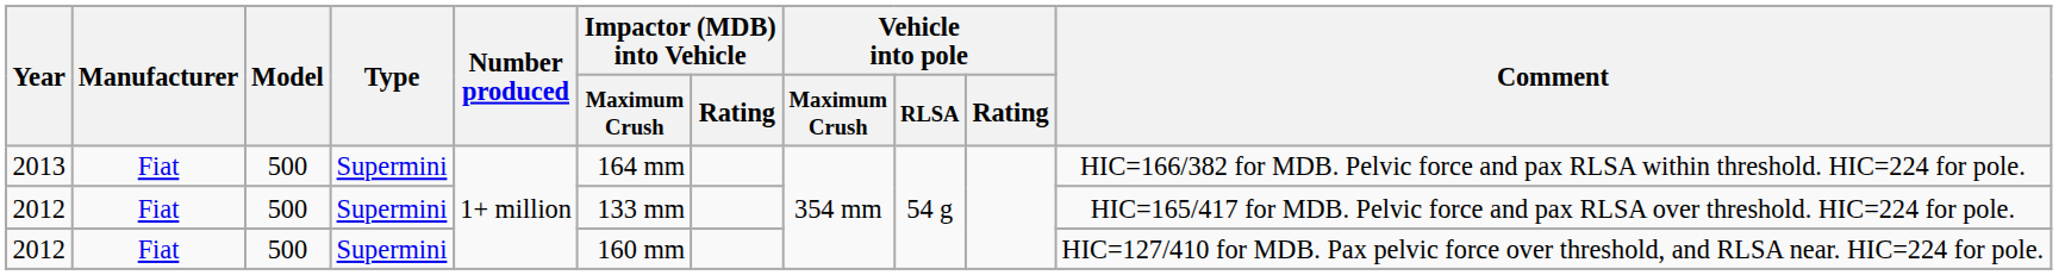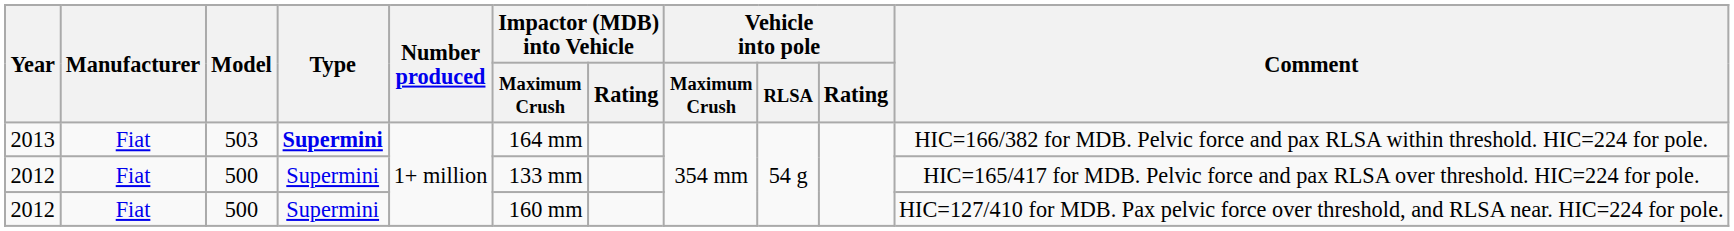2013 | Model: 500 -> 503
2013 | Type: normal -> bold
